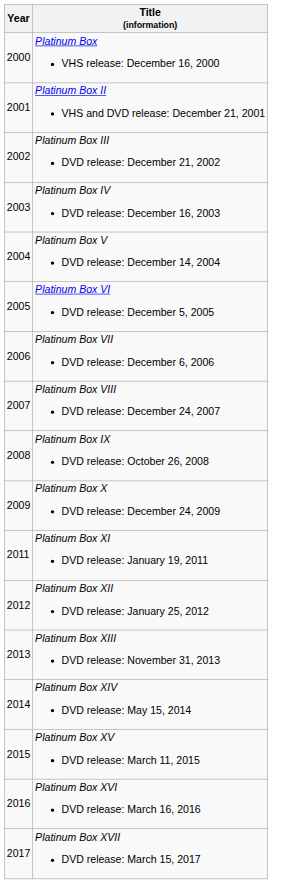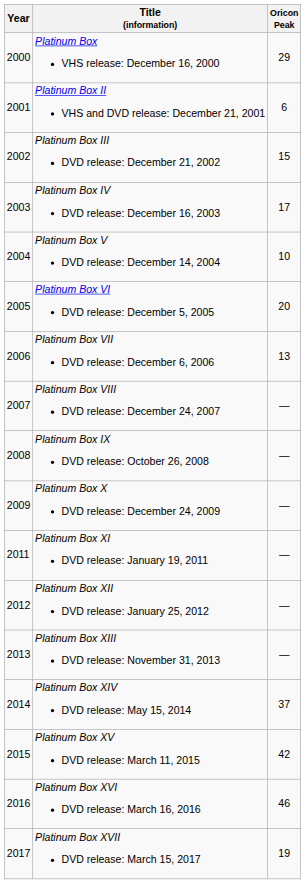+ column: Oricon Peak | 29 | 6 | 15 | 17 | 10 | 20 | 13 | — | — | — | — | — | — | 37 | 42 | 46 | 19
